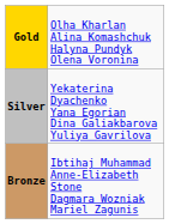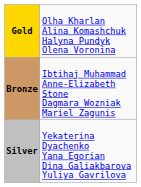rows swapped: Silver <-> Bronze
